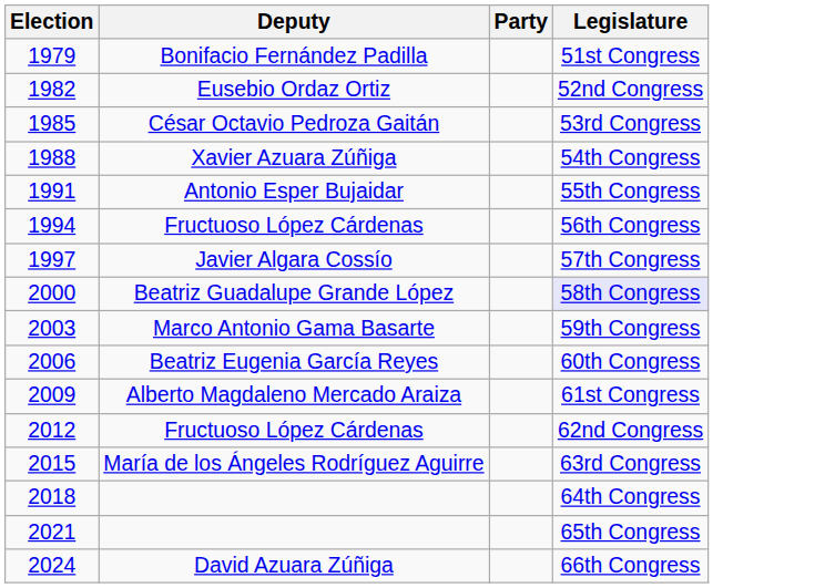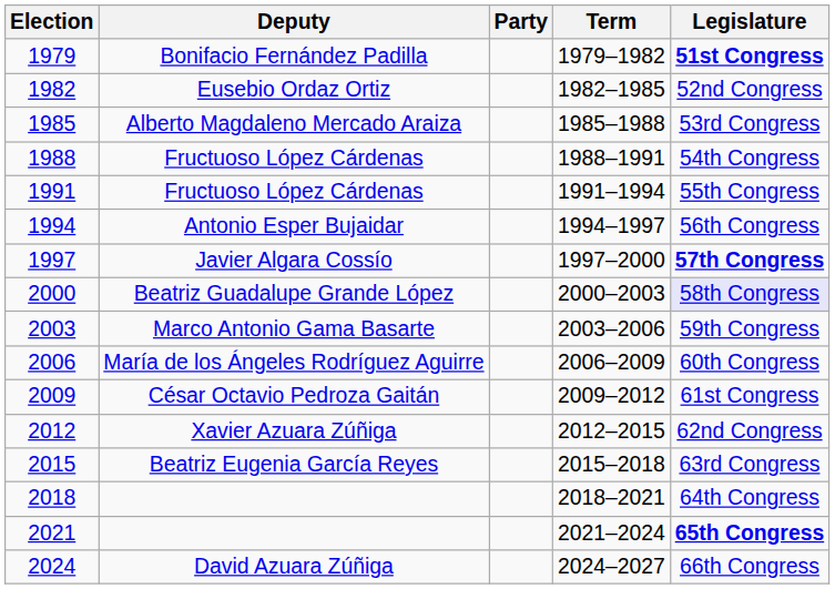+ column: Term | 1979–1982 | 1982–1985 | 1985–1988 | 1988–1991 | 1991–1994 | 1994–1997 | 1997–2000 | 2000–2003 | 2003–2006 | 2006–2009 | 2009–2012 | 2012–2015 | 2015–2018 | 2018–2021 | 2021–2024 | 2024–2027
1979 | Legislature: normal -> bold
1985 | Deputy: César Octavio Pedroza Gaitán -> Alberto Magdaleno Mercado Araiza
1988 | Deputy: Xavier Azuara Zúñiga -> Fructuoso López Cárdenas
1991 | Deputy: Antonio Esper Bujaidar -> Fructuoso López Cárdenas
1994 | Deputy: Fructuoso López Cárdenas -> Antonio Esper Bujaidar
1997 | Legislature: normal -> bold
2006 | Deputy: Beatriz Eugenia García Reyes -> María de los Ángeles Rodríguez Aguirre
2009 | Deputy: Alberto Magdaleno Mercado Araiza -> César Octavio Pedroza Gaitán
2012 | Deputy: Fructuoso López Cárdenas -> Xavier Azuara Zúñiga
2015 | Deputy: María de los Ángeles Rodríguez Aguirre -> Beatriz Eugenia García Reyes
2021 | Legislature: normal -> bold
